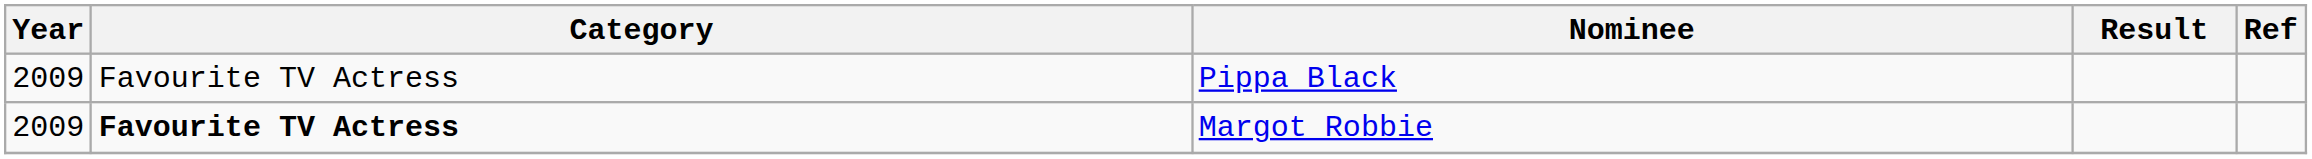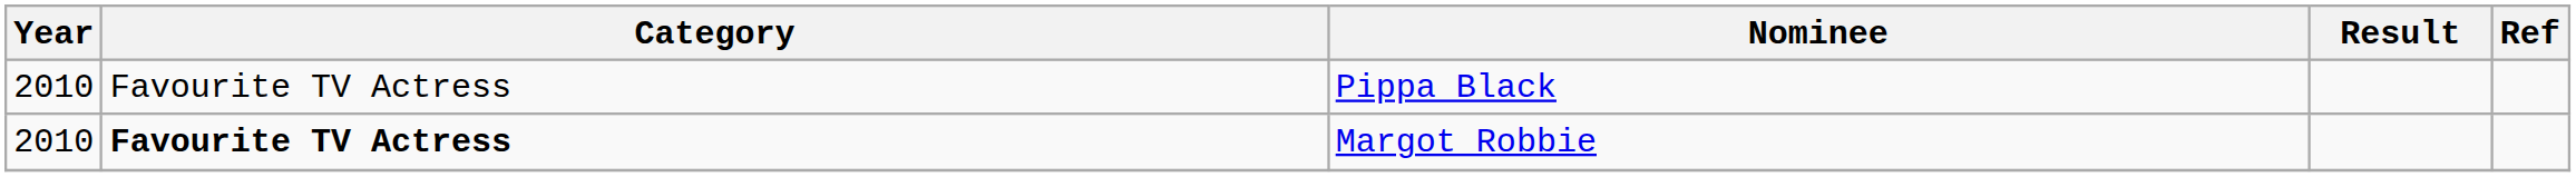Pippa Black | Year: 2009 -> 2010
Margot Robbie | Year: 2009 -> 2010
